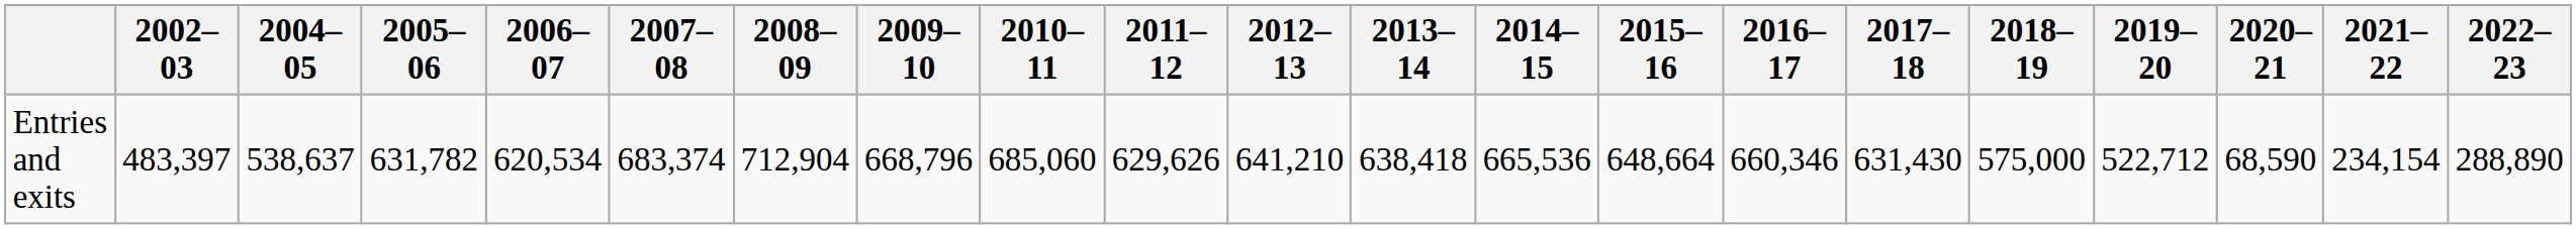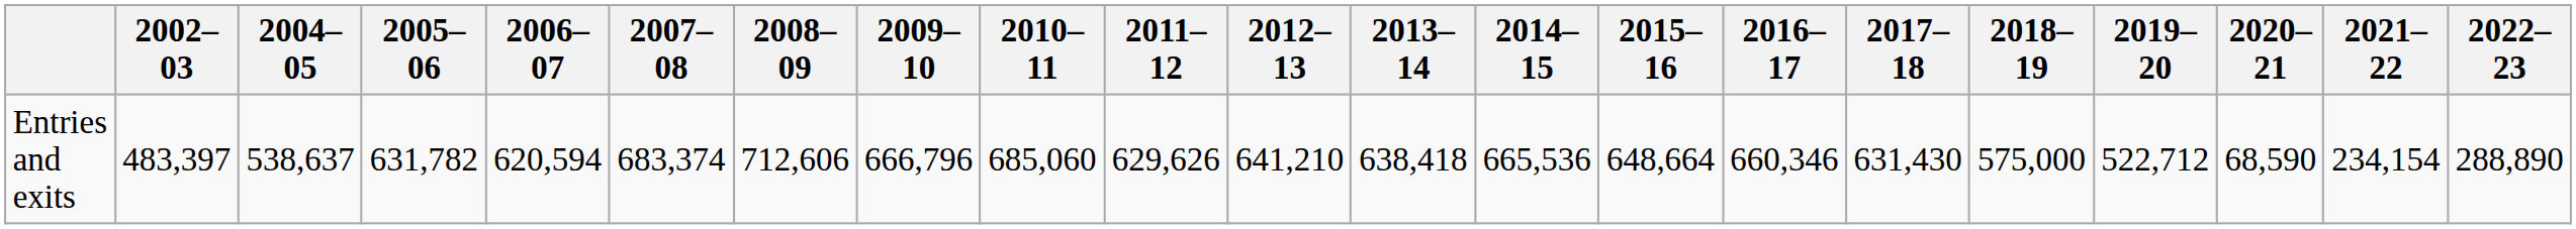Entries and exits | 2006–07: 620,534 -> 620,594
Entries and exits | 2008–09: 712,904 -> 712,606
Entries and exits | 2009–10: 668,796 -> 666,796
